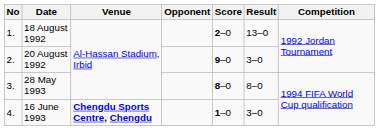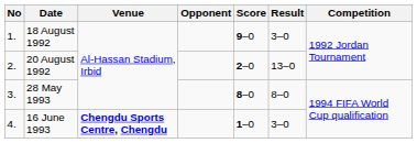18 August 1992 | Score: 2–0 -> 9–0
18 August 1992 | Result: 13–0 -> 3–0
20 August 1992 | Score: 9–0 -> 2–0
20 August 1992 | Result: 3–0 -> 13–0
